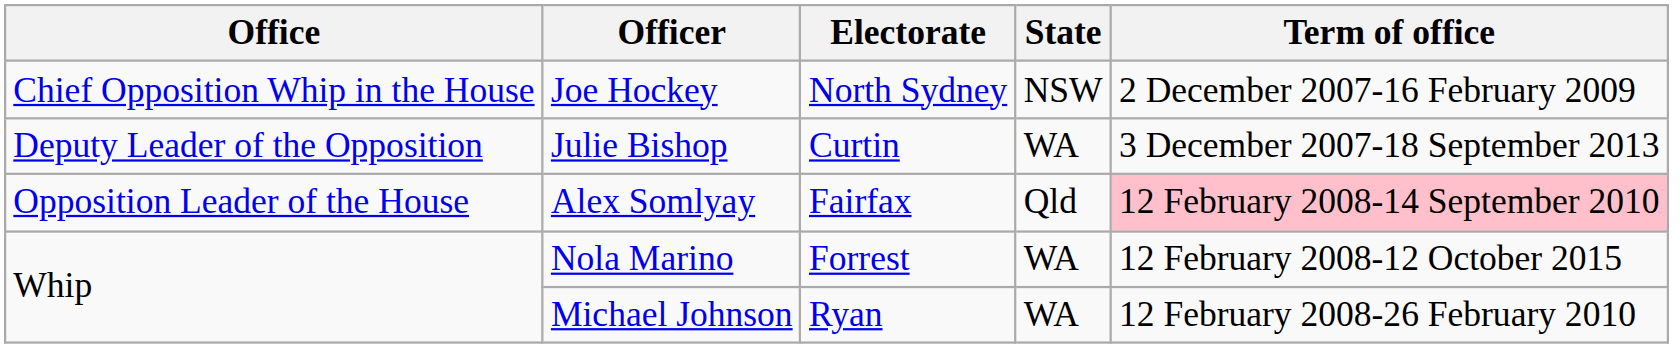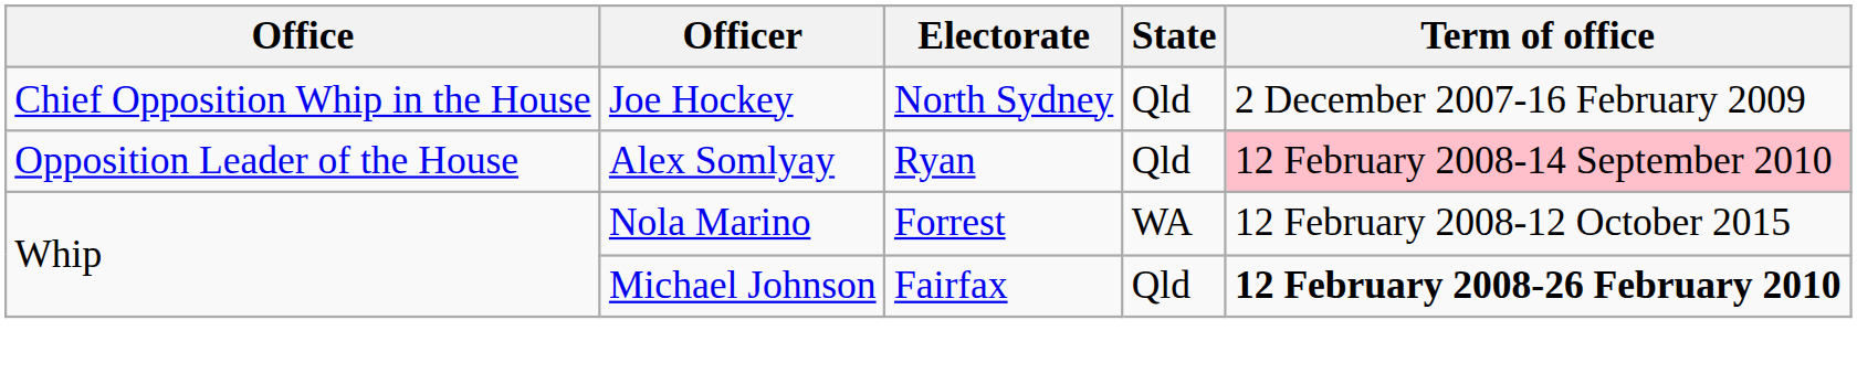Joe Hockey | State: NSW -> Qld
- row: Deputy Leader of the Opposition | Julie Bishop | Curtin | WA | 3 December 2007-18 September 2013
Alex Somlyay | Electorate: Fairfax -> Ryan
Michael Johnson | Electorate: Ryan -> Fairfax
Michael Johnson | State: WA -> Qld
Michael Johnson | Term of office: normal -> bold
